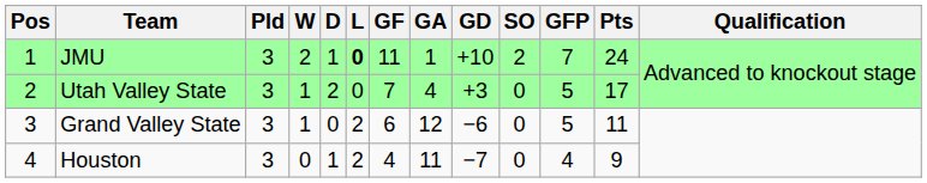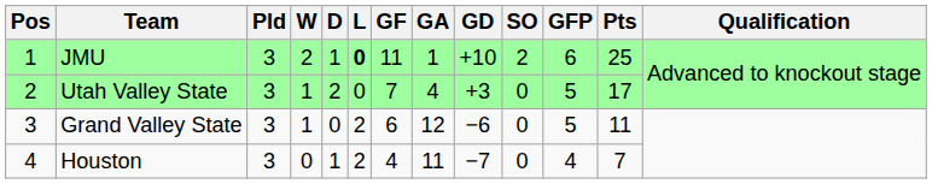JMU | GFP: 7 -> 6
JMU | Pts: 24 -> 25
Houston | Pts: 9 -> 7
